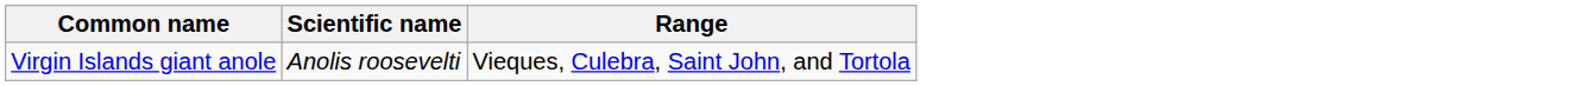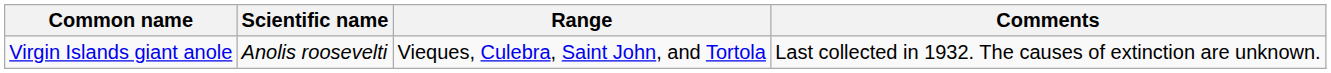+ column: Comments | Last collected in 1932. The causes of extinction are unknown.
